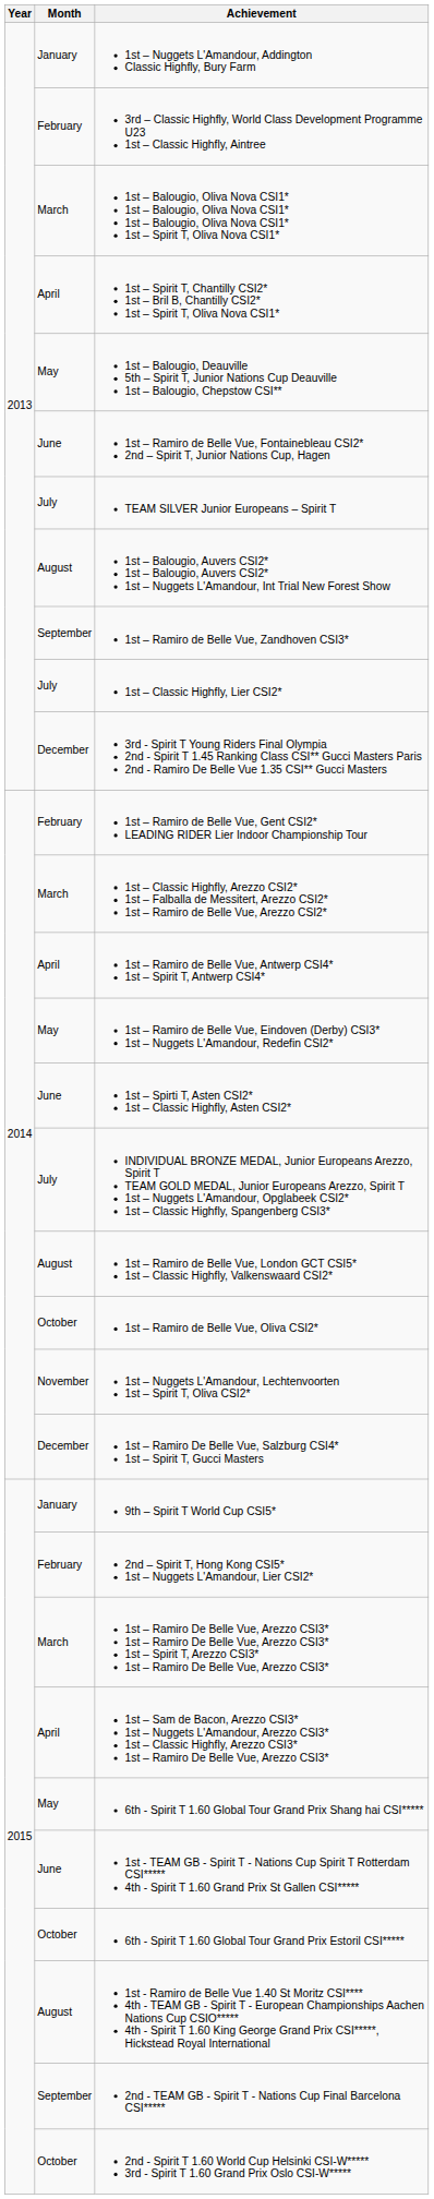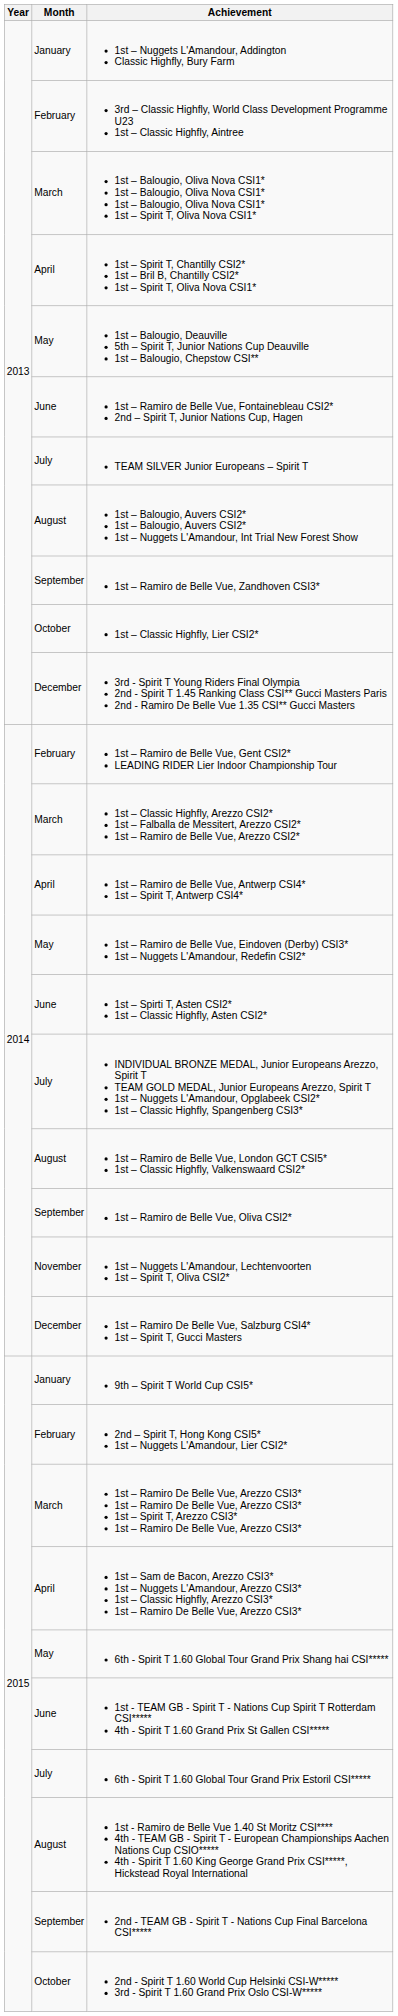1st – Classic Highfly, Lier CSI2* | Month: July -> October
1st – Ramiro de Belle Vue, Oliva CSI2* | Month: October -> September
6th - Spirit T 1.60 Global Tour Grand Prix Estoril CSI***** | Month: October -> July
